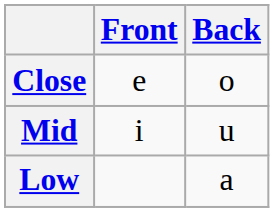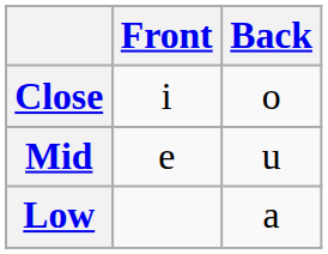Close | Front: e -> i
Mid | Front: i -> e
